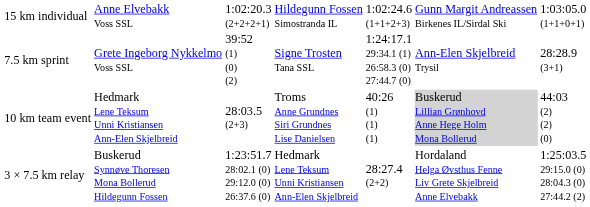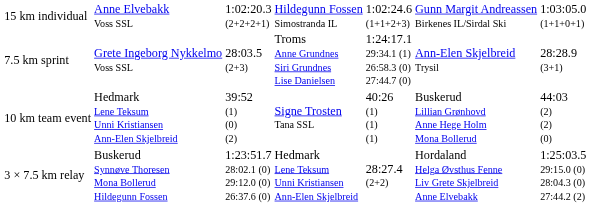7.5 km sprint | column 3: 39:52 (1) (0) (2) -> 28:03.5 (2+3)
7.5 km sprint | column 4: Signe Trosten Tana SSL -> Troms Anne Grundnes Siri Grundnes Lise Danielsen
10 km team event | column 3: 28:03.5 (2+3) -> 39:52 (1) (0) (2)
10 km team event | column 4: Troms Anne Grundnes Siri Grundnes Lise Danielsen -> Signe Trosten Tana SSL
10 km team event | column 6: lightgrey background -> no background
